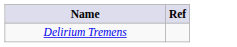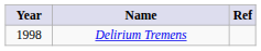+ column: Year | 1998
